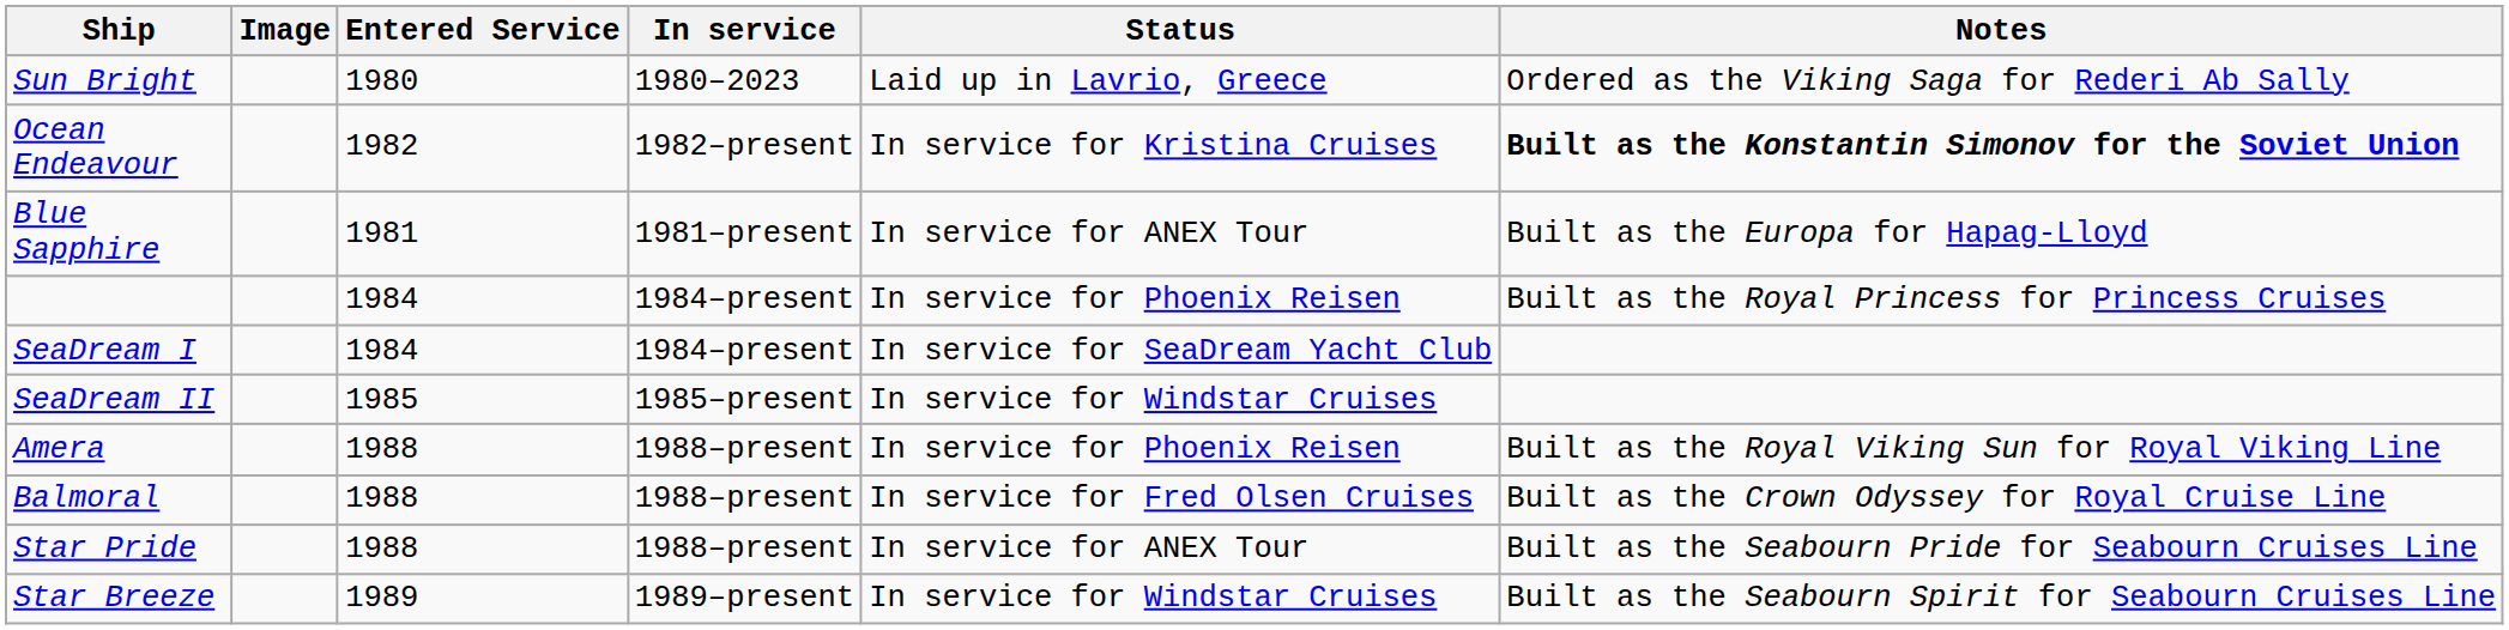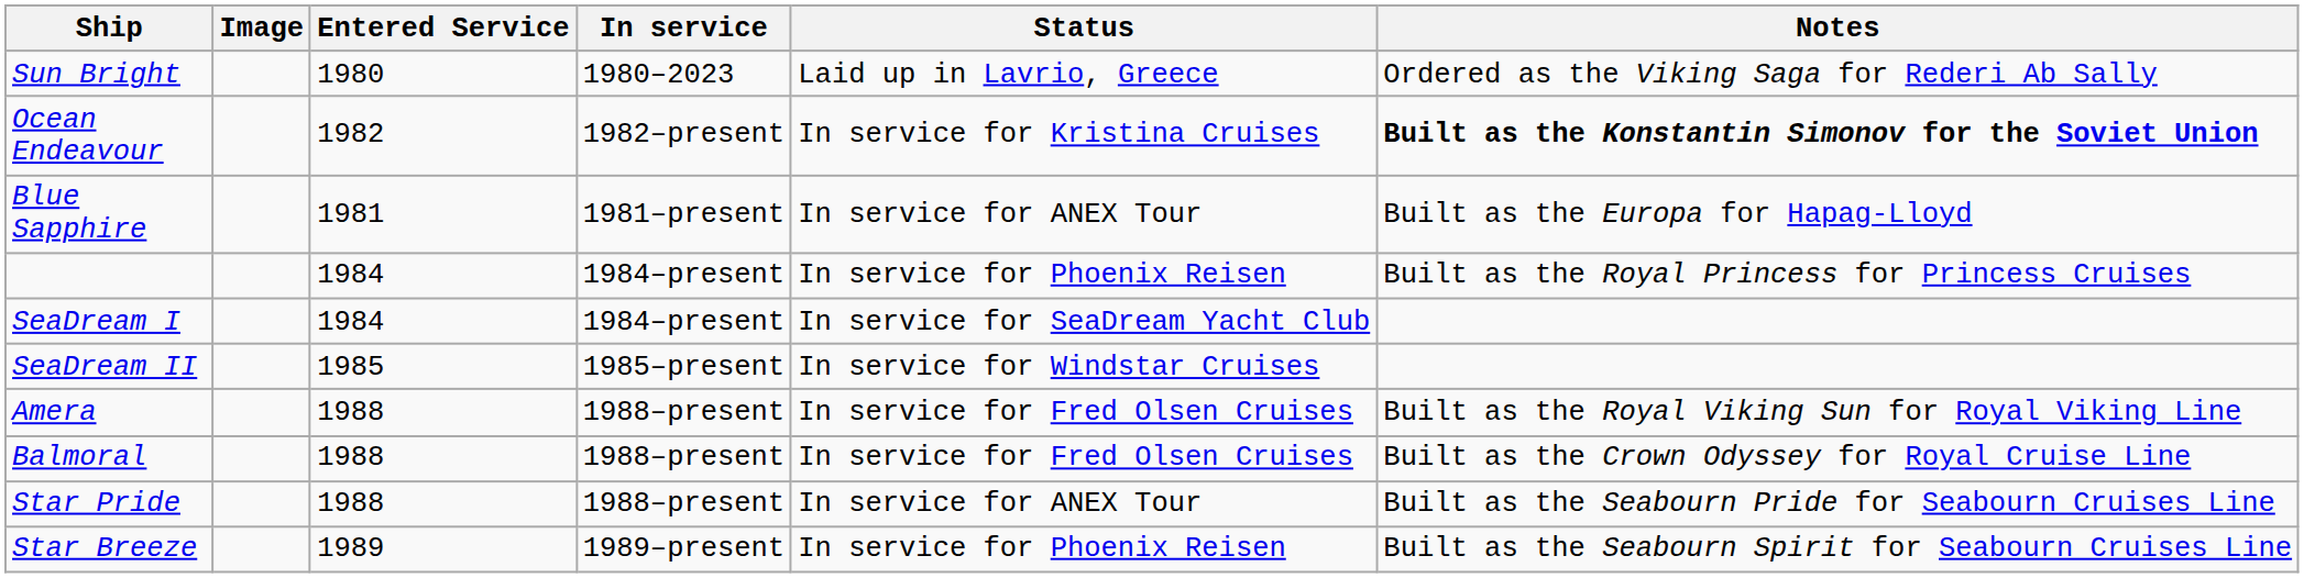Amera | Status: In service for Phoenix Reisen -> In service for Fred Olsen Cruises
Star Breeze | Status: In service for Windstar Cruises -> In service for Phoenix Reisen
